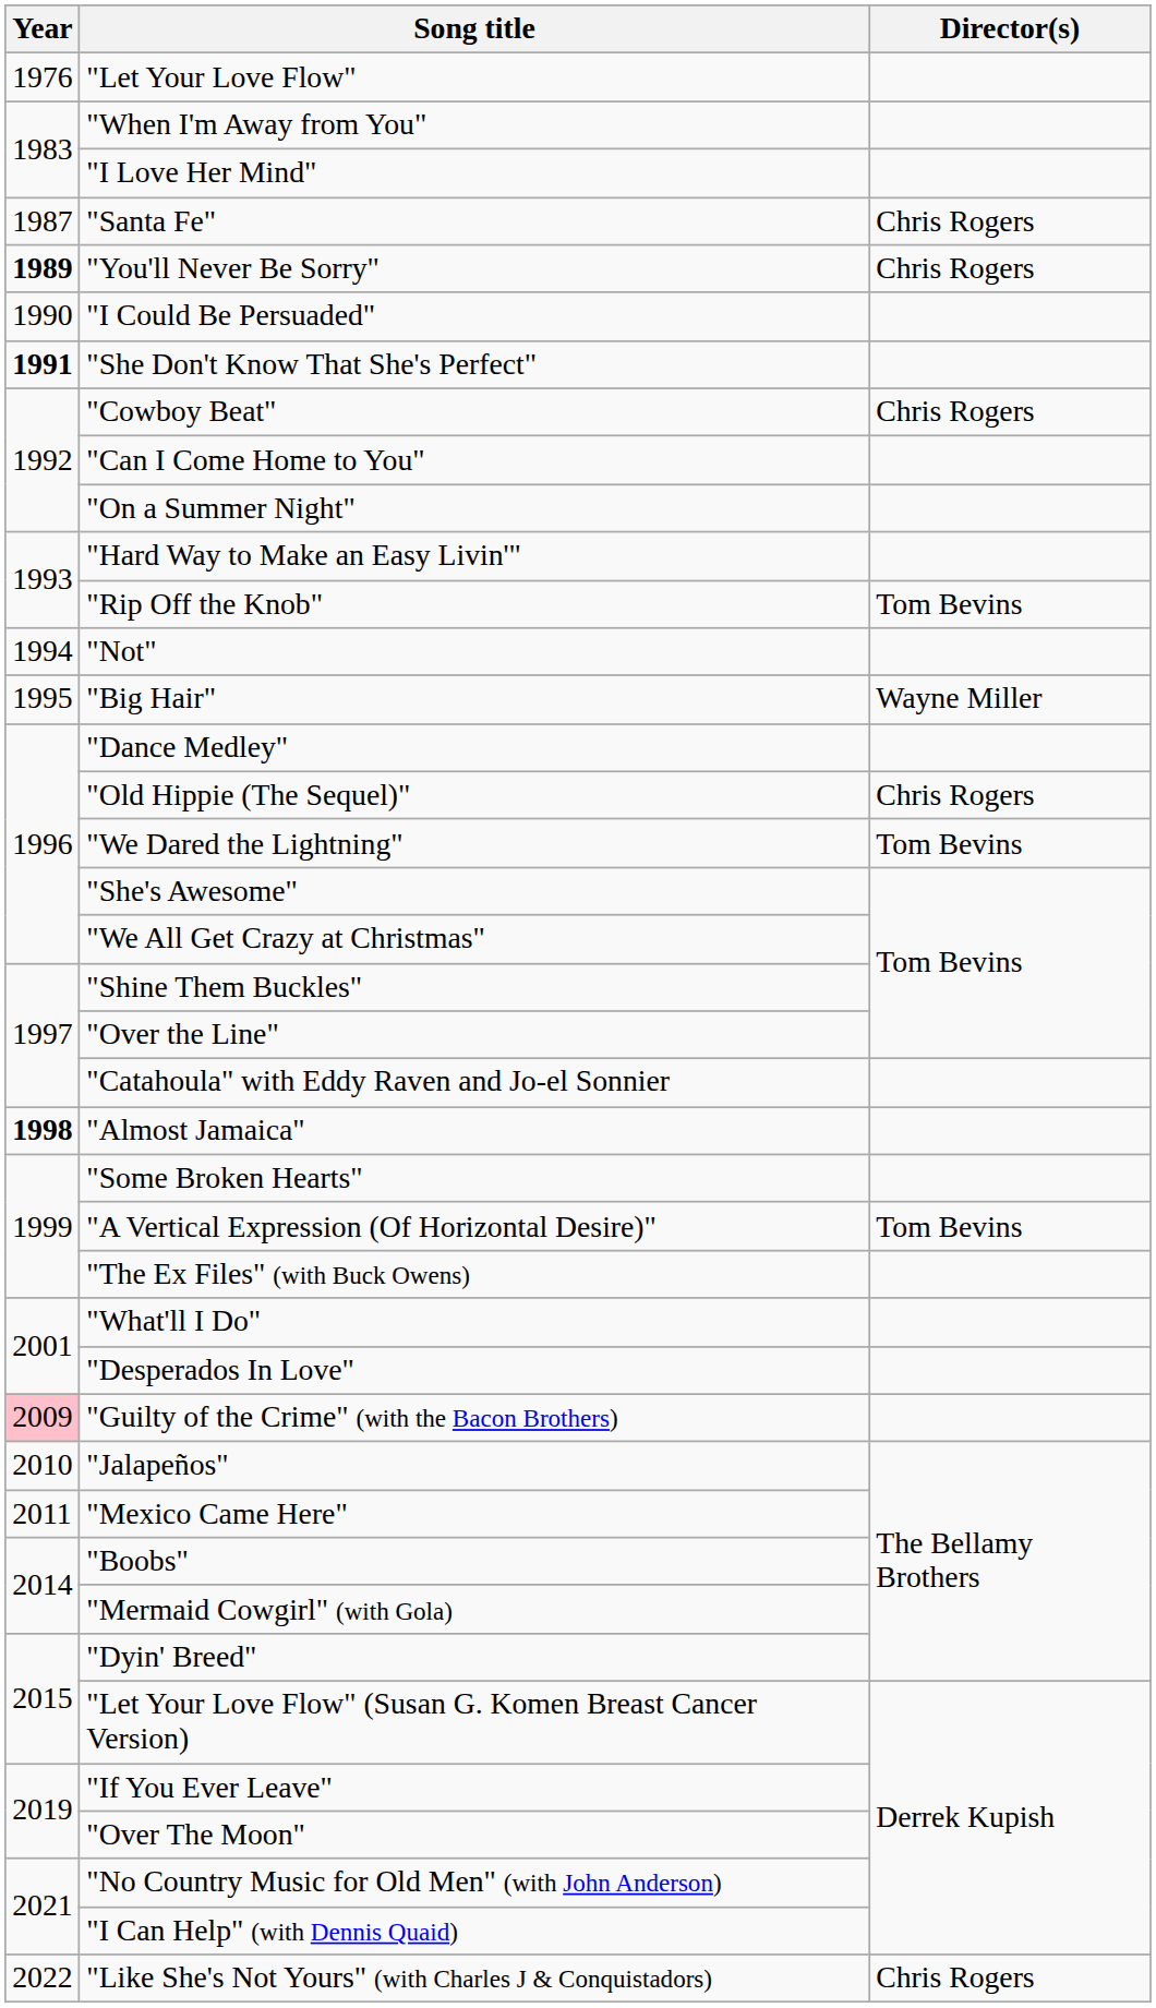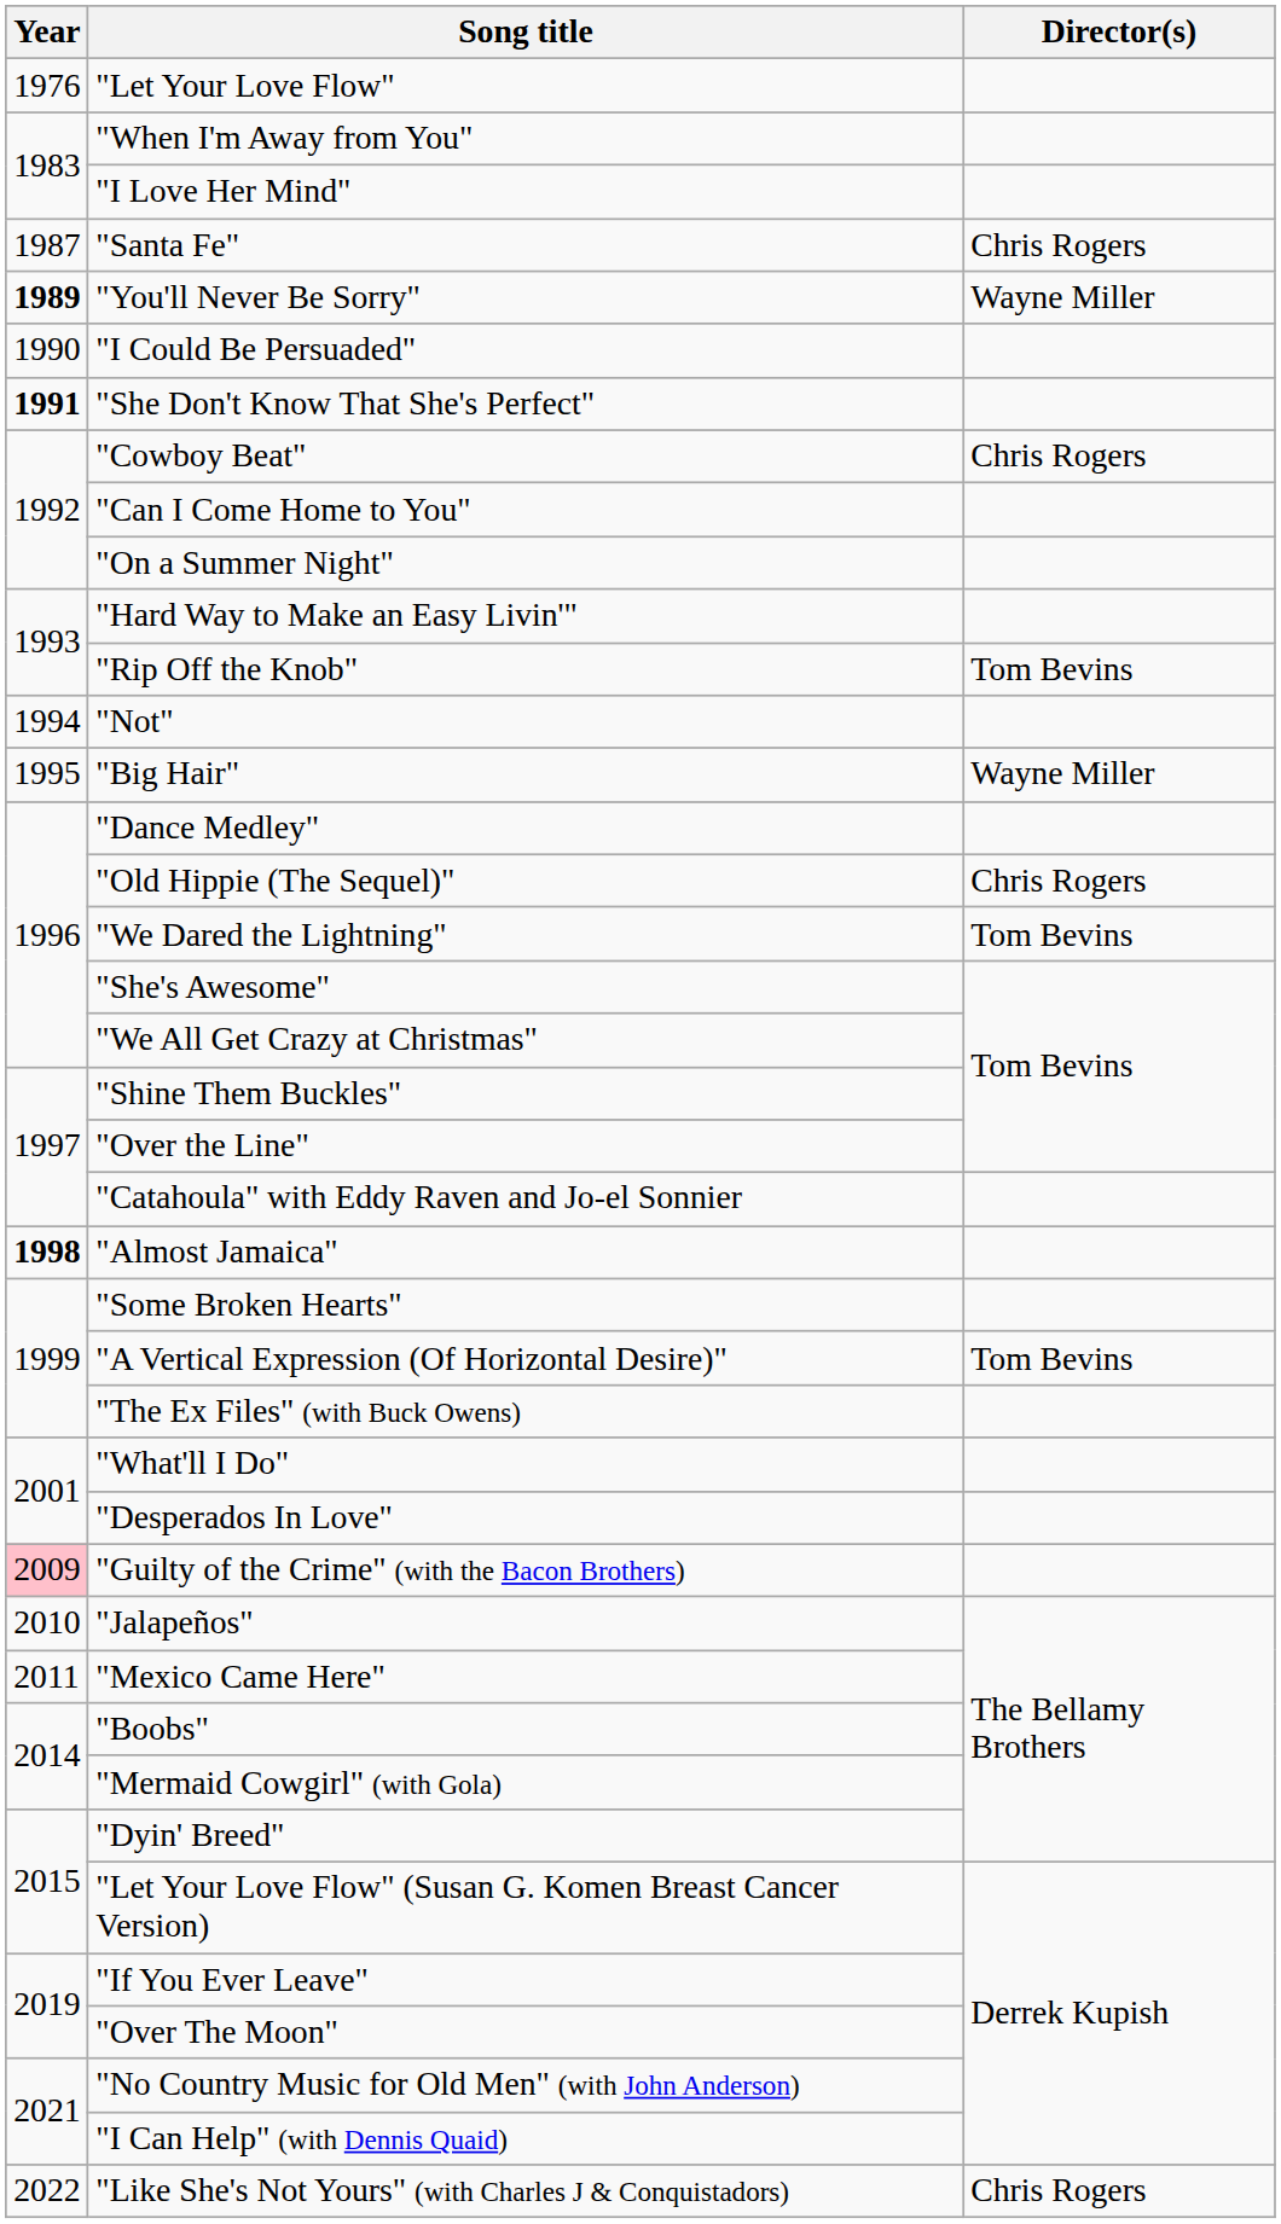"You'll Never Be Sorry" | Director(s): Chris Rogers -> Wayne Miller
